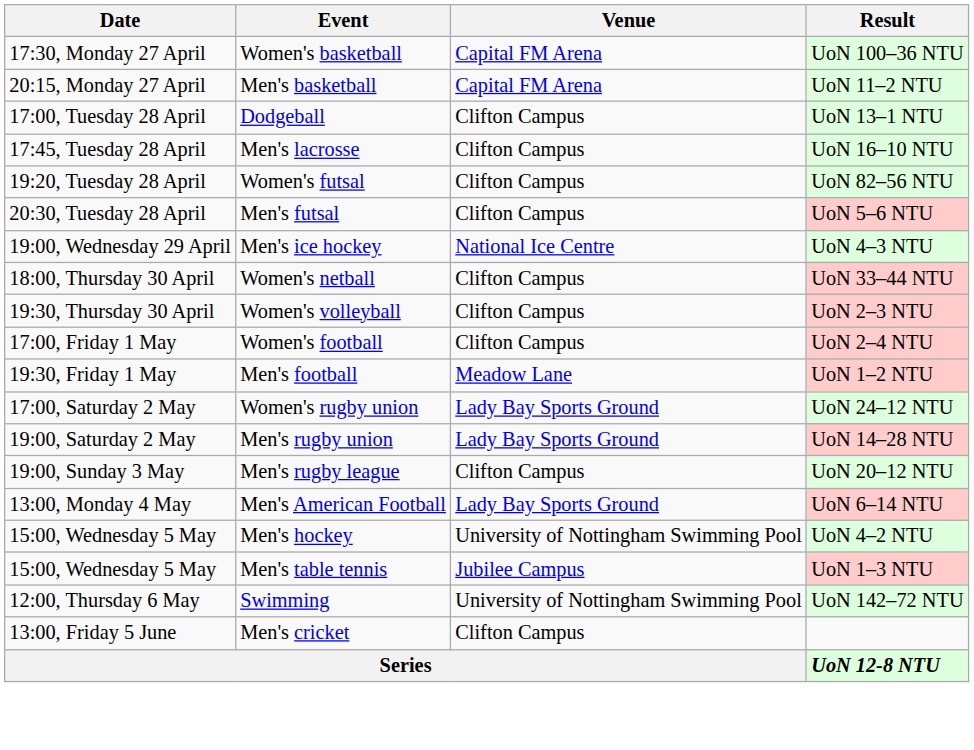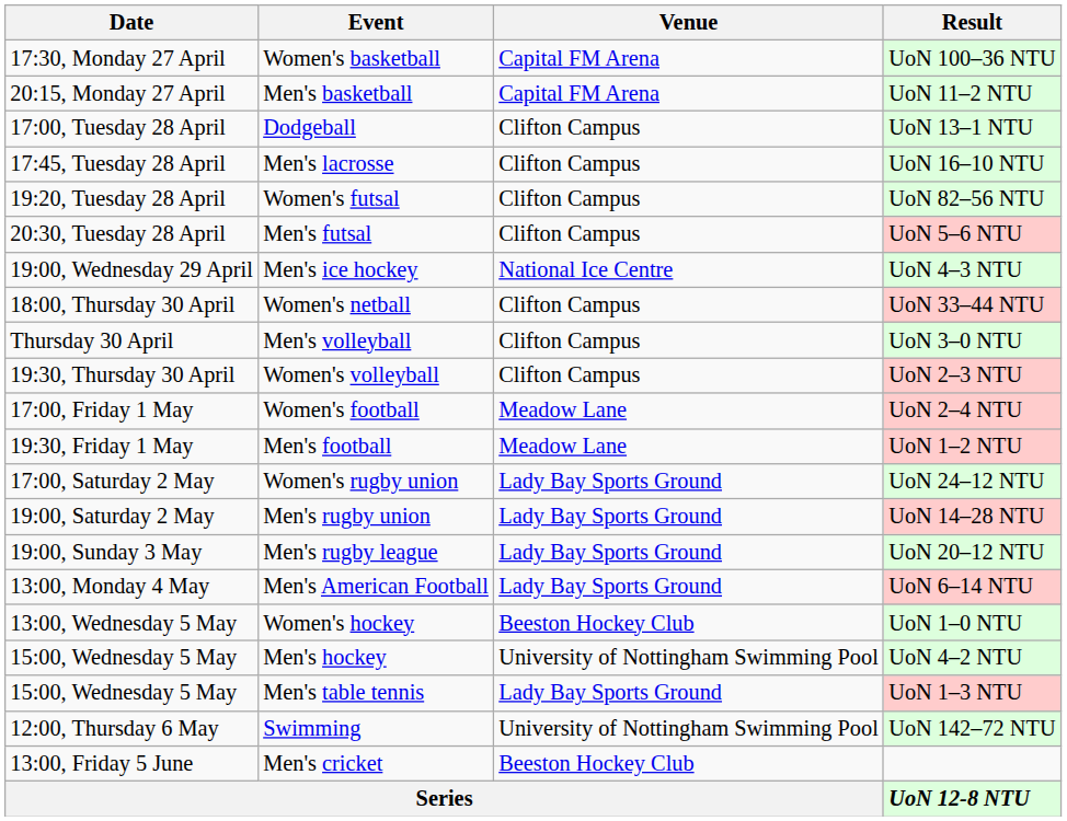+ row: Thursday 30 April | Men's volleyball | Clifton Campus | UoN 3–0 NTU
Women's football | Venue: Clifton Campus -> Meadow Lane
Men's rugby league | Venue: Clifton Campus -> Lady Bay Sports Ground
+ row: 13:00, Wednesday 5 May | Women's hockey | Beeston Hockey Club | UoN 1–0 NTU
Men's table tennis | Venue: Jubilee Campus -> Lady Bay Sports Ground
Men's cricket | Venue: Clifton Campus -> Beeston Hockey Club
